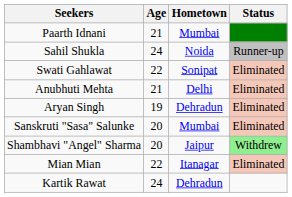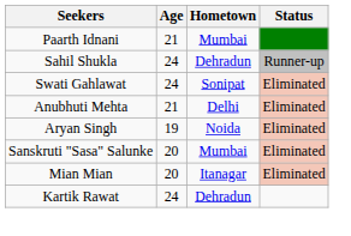Sahil Shukla | Hometown: Noida -> Dehradun
Swati Gahlawat | Age: 22 -> 24
Aryan Singh | Hometown: Dehradun -> Noida
- row: Shambhavi "Angel" Sharma | 20 | Jaipur | Withdrew
Mian Mian | Age: 22 -> 20
